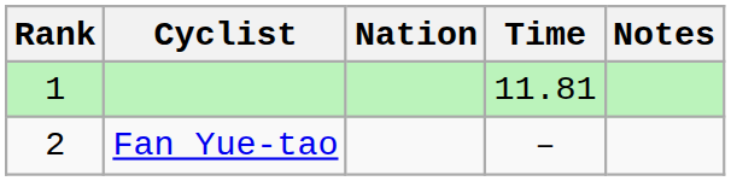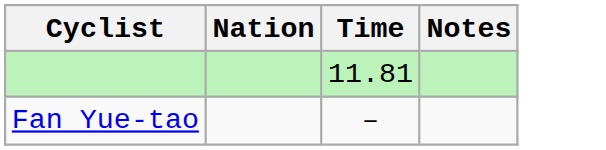- column: Rank | 1 | 2
